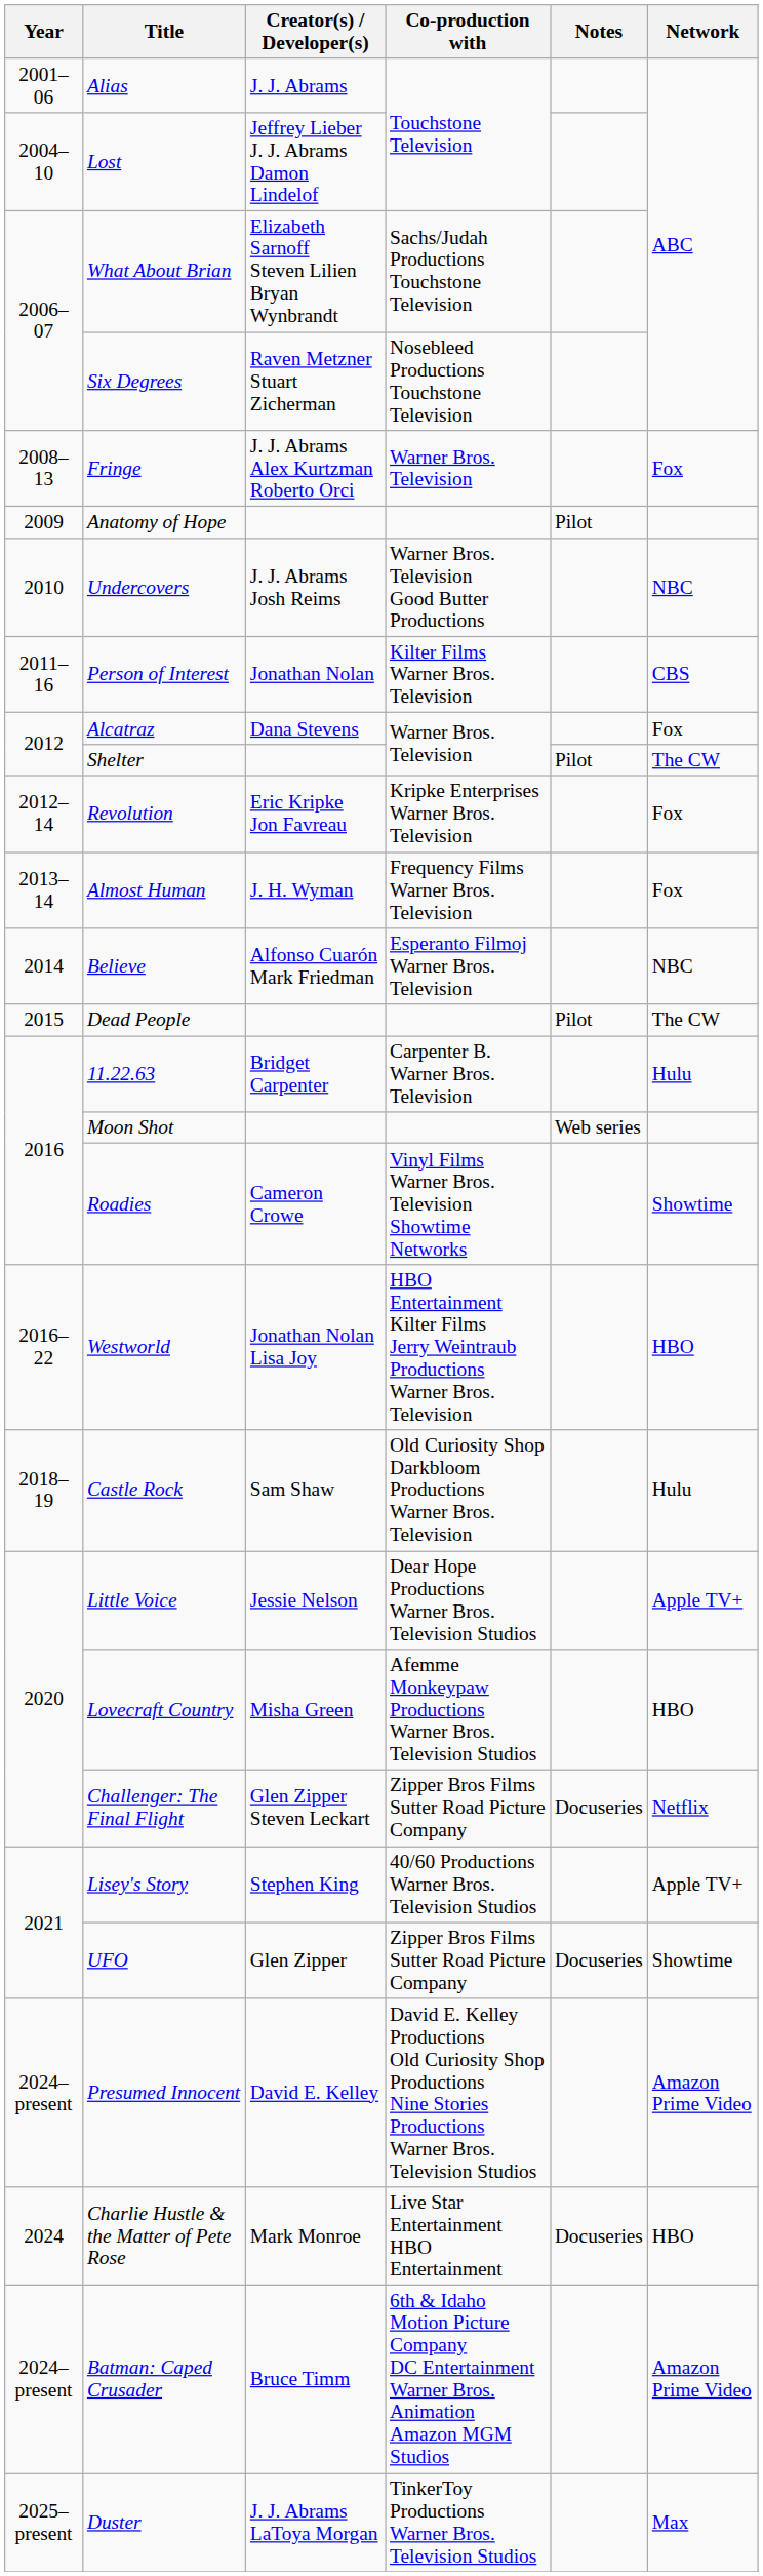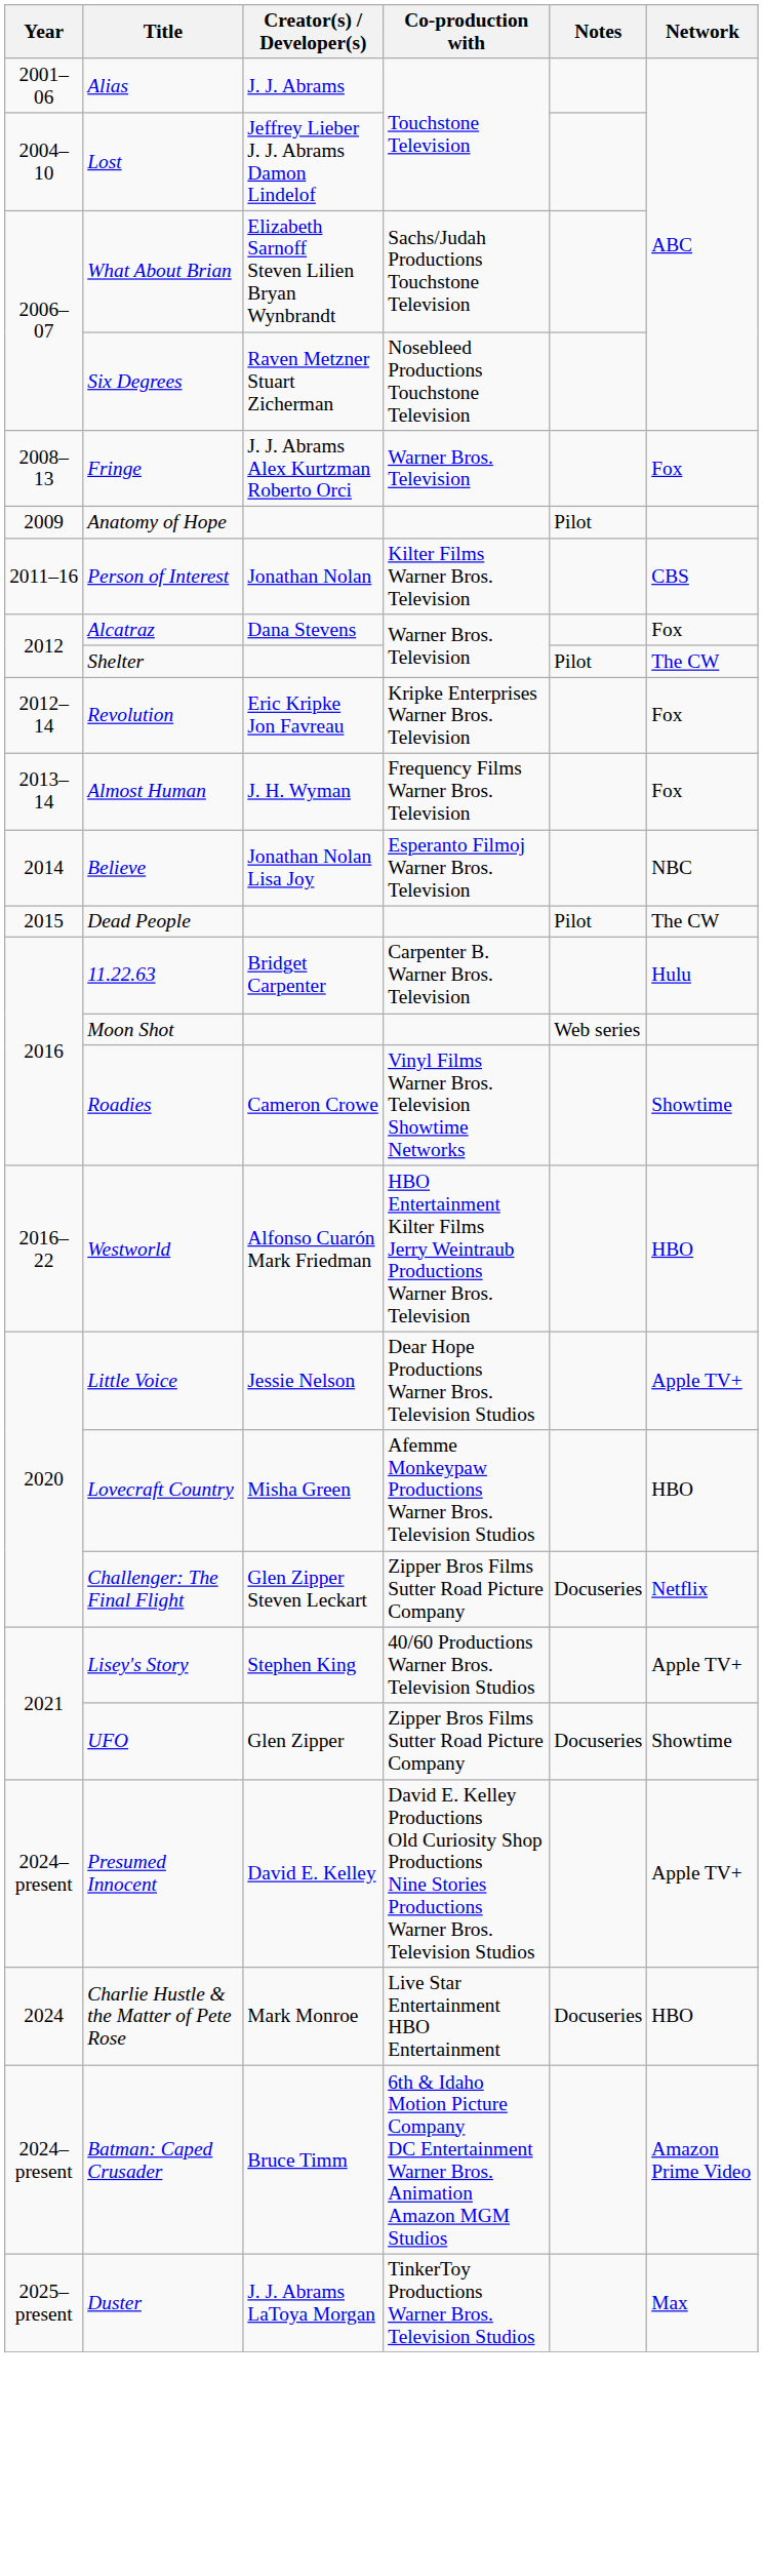- row: 2010 | Undercovers | J. J. Abrams Josh Reims | Warner Bros. Television Good Butter Productions | NBC
Believe | Creator(s) / Developer(s): Alfonso Cuarón Mark Friedman -> Jonathan Nolan Lisa Joy
Westworld | Creator(s) / Developer(s): Jonathan Nolan Lisa Joy -> Alfonso Cuarón Mark Friedman
- row: 2018–19 | Castle Rock | Sam Shaw | Old Curiosity Shop Darkbloom Productions Warner Bros. Television | Hulu
Presumed Innocent | Network: Amazon Prime Video -> Apple TV+
